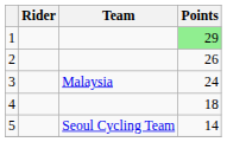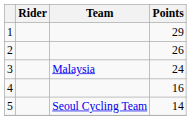1 | Points: lightgreen background -> no background
4 | Points: 18 -> 16
